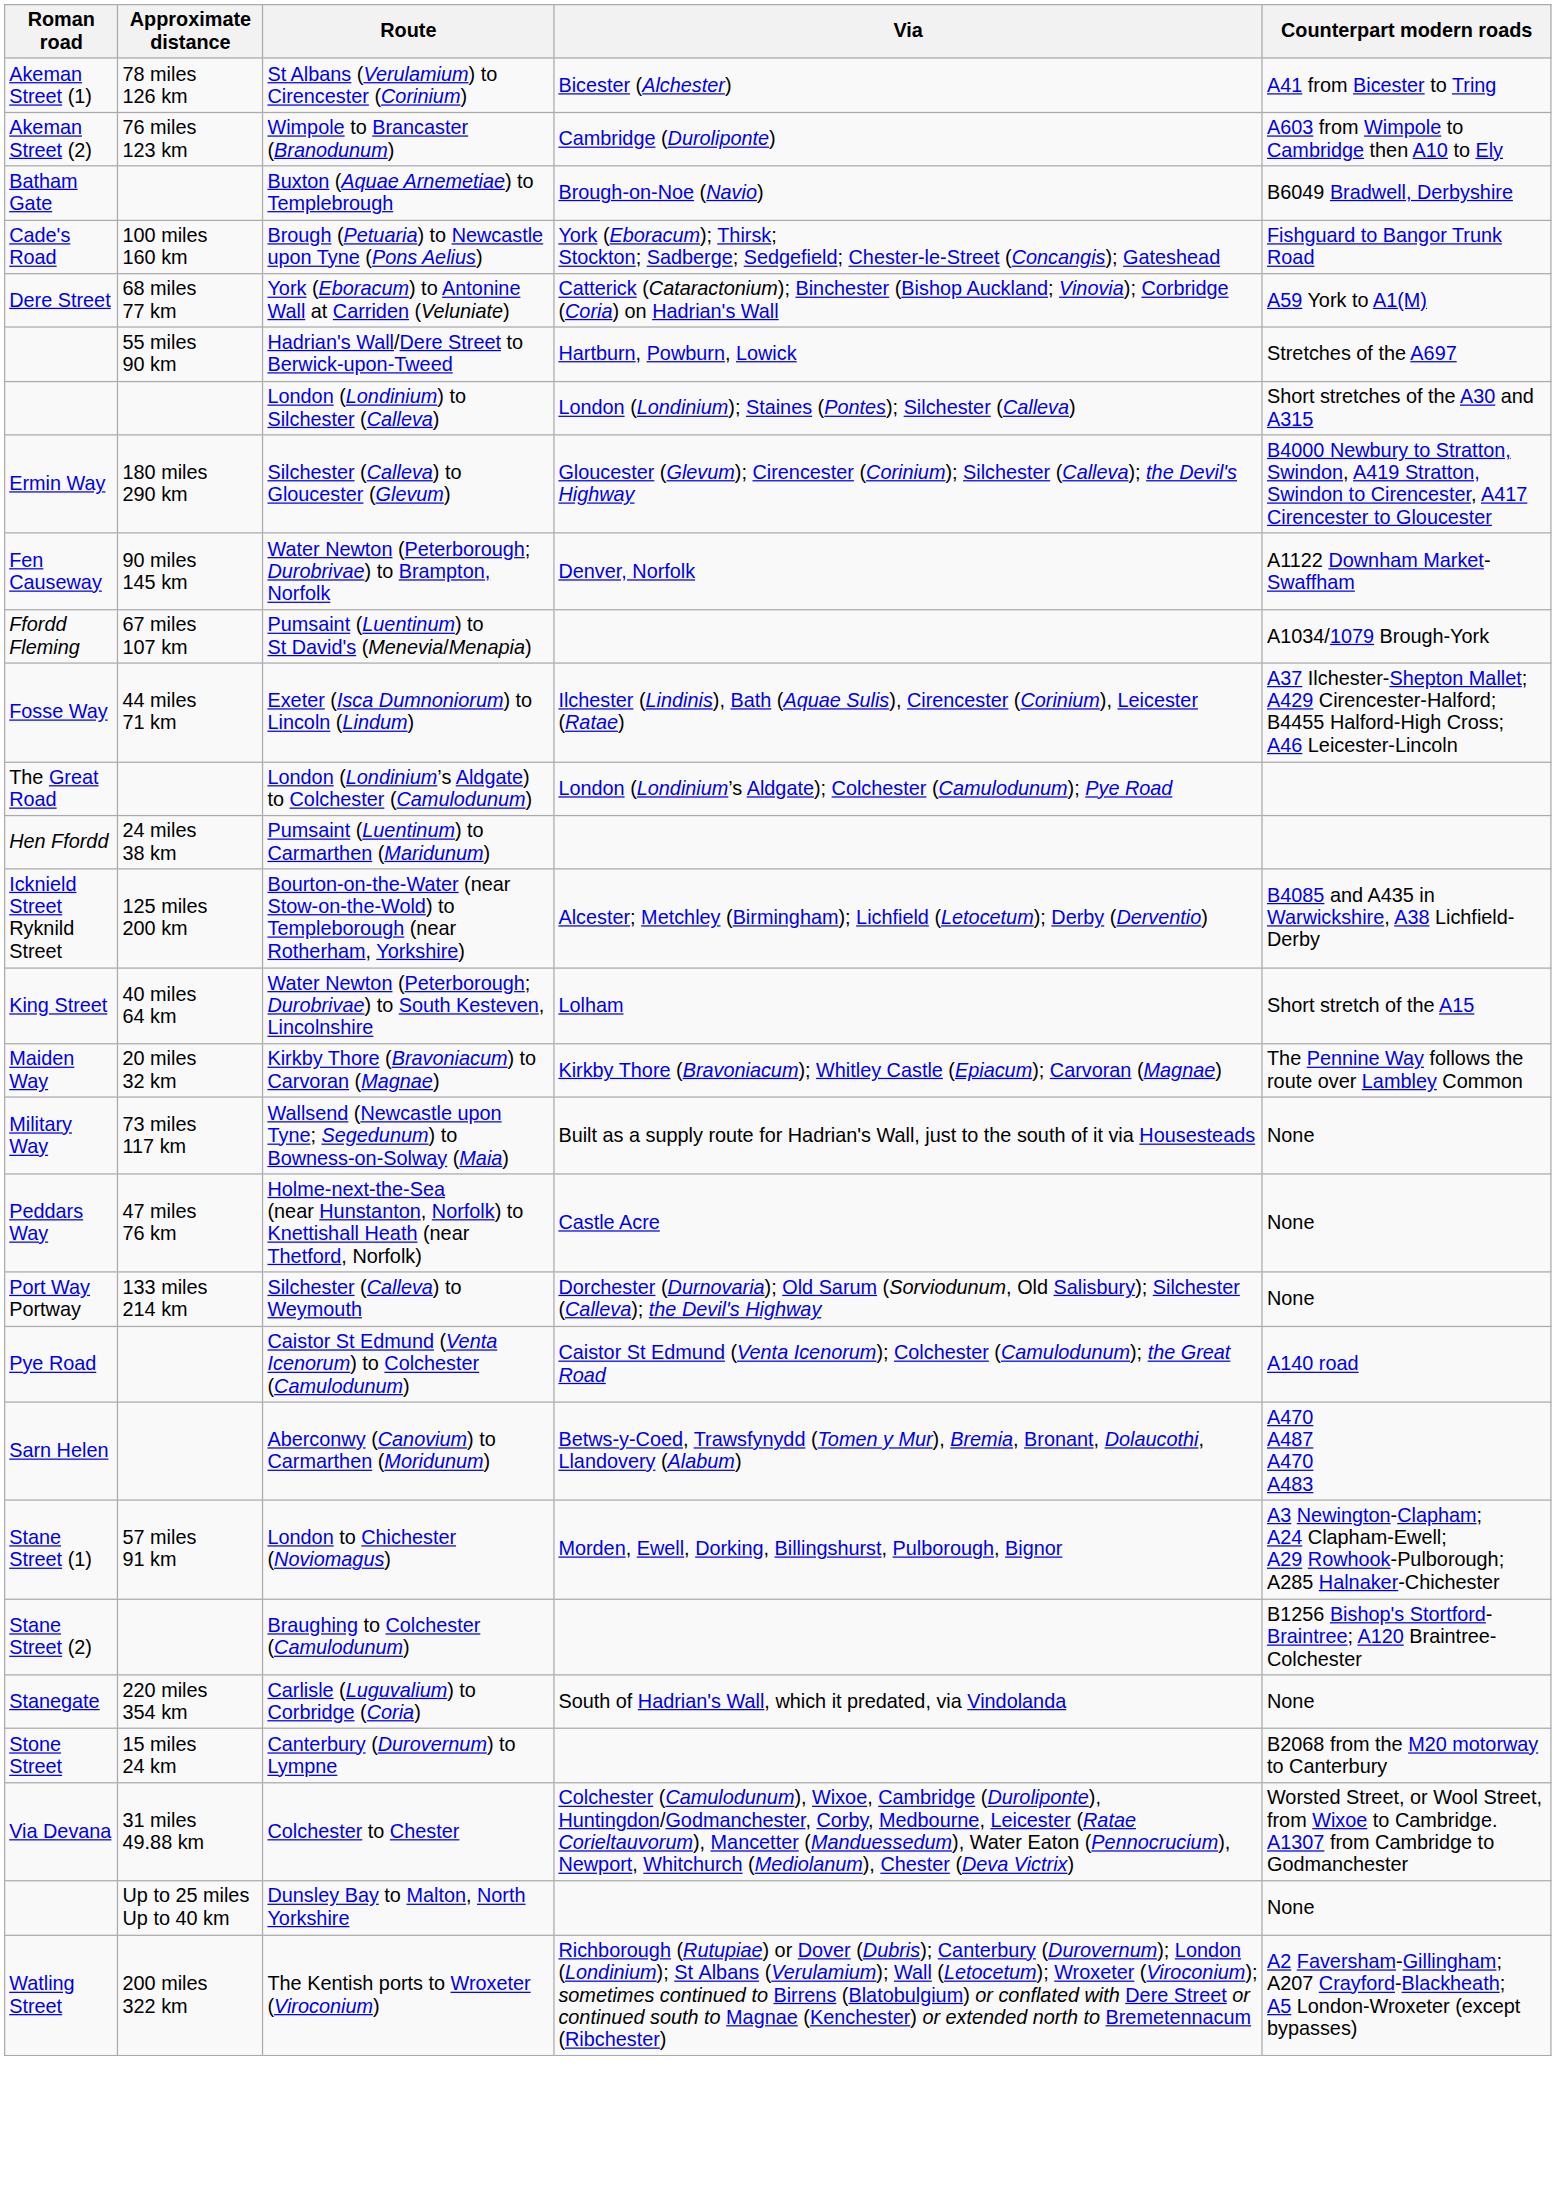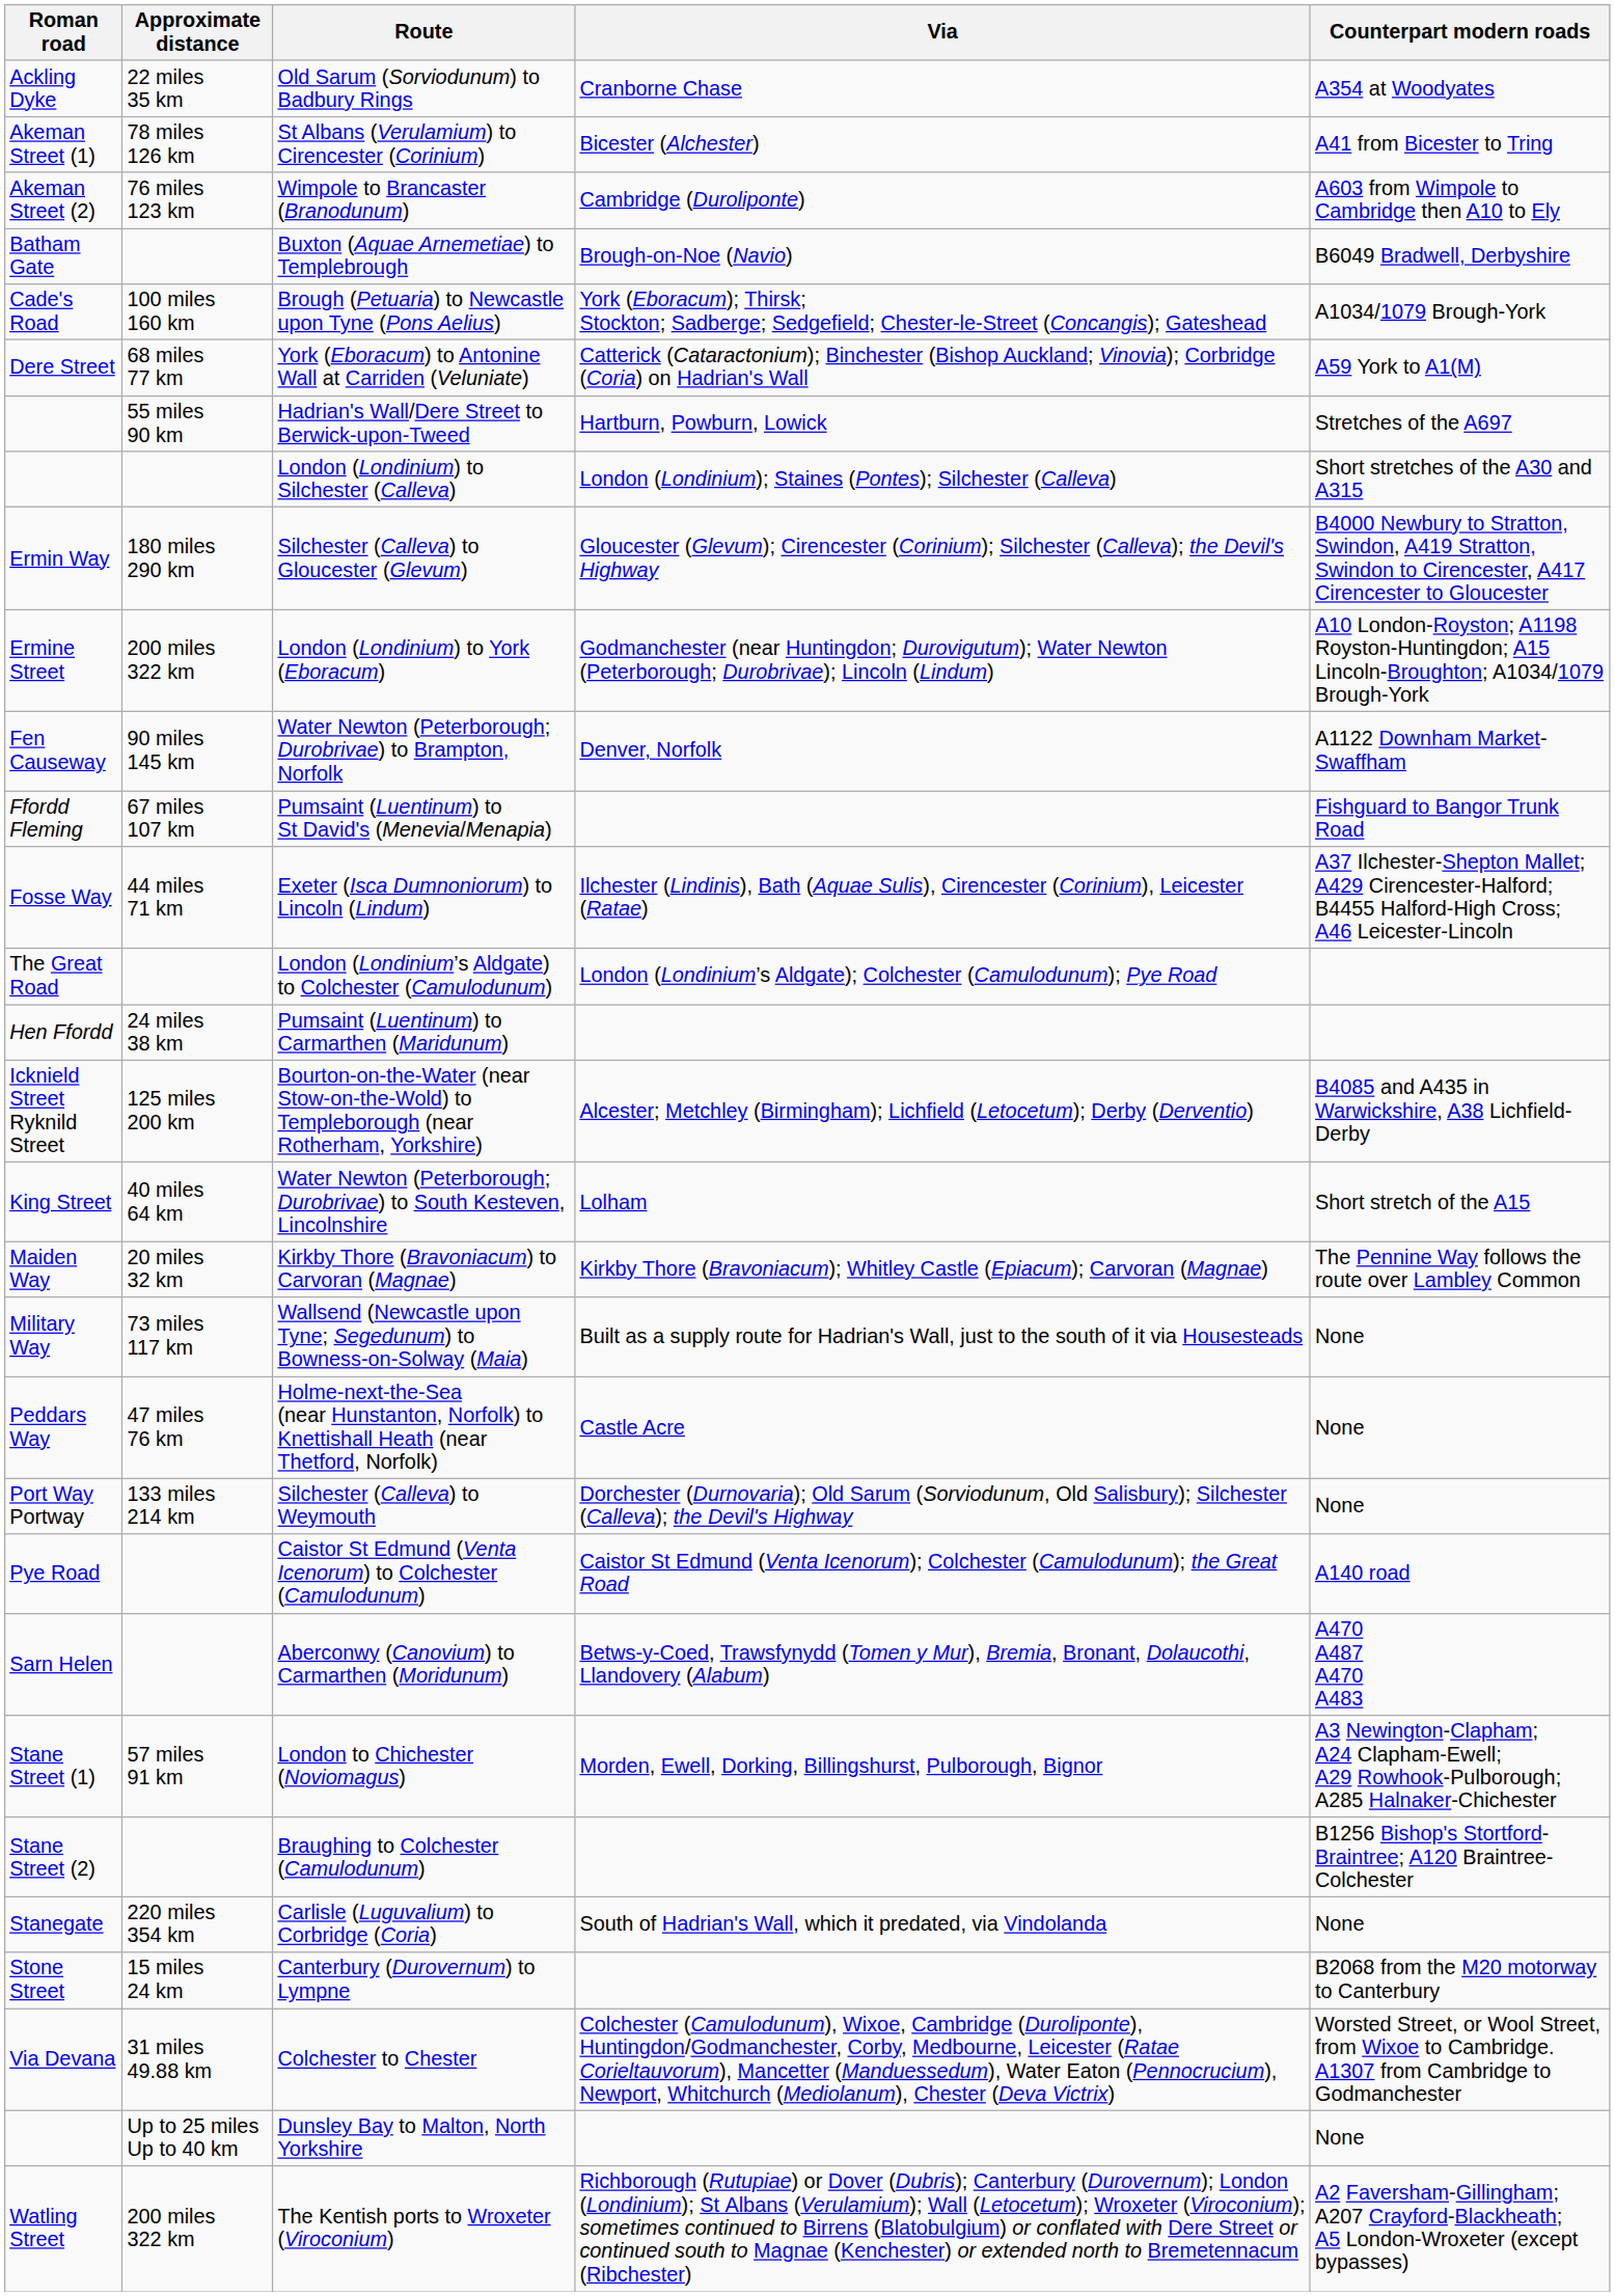+ row: Ackling Dyke | 22 miles 35 km | Old Sarum (Sorviodunum) to Badbury Rings | Cranborne Chase | A354 at Woodyates
Brough (Petuaria) to Newcastle upon Tyne (Pons Aelius) | Counterpart modern roads: Fishguard to Bangor Trunk Road -> A1034/1079 Brough-York
+ row: Ermine Street | 200 miles 322 km | London (Londinium) to York (Eboracum) | Godmanchester (near Huntingdon; Durovigutum); Water Newton (Peterborough; Durobrivae); Lincoln (Lindum) | A10 London-Royston; A1198 Royston-Huntingdon; A15 Lincoln-Broughton; A1034/1079 Brough-York
Pumsaint (Luentinum) to St David's (Menevia/Menapia) | Counterpart modern roads: A1034/1079 Brough-York -> Fishguard to Bangor Trunk Road
